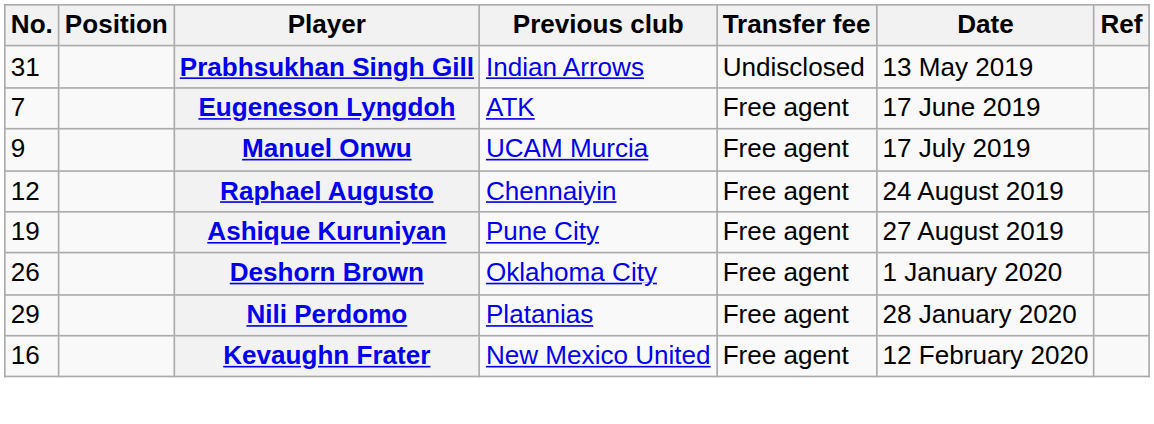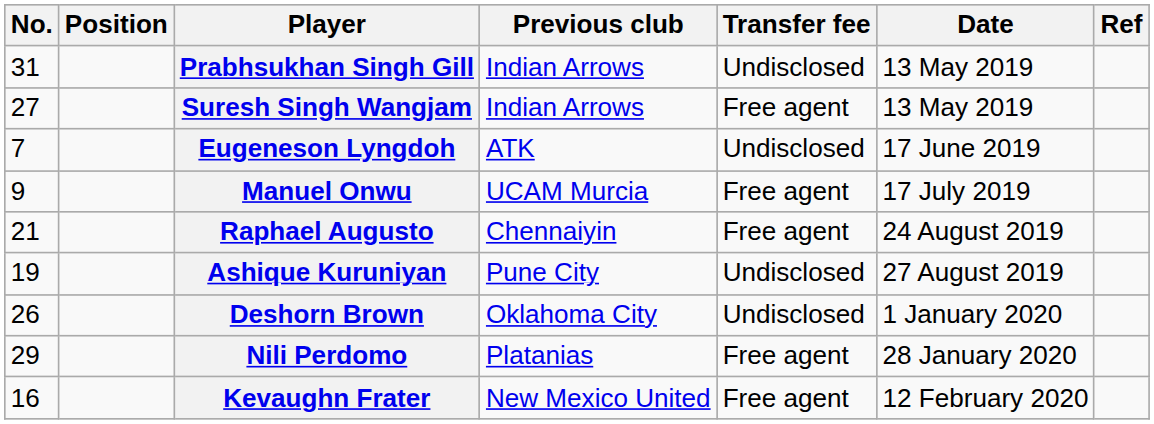+ row: 27 | Suresh Singh Wangjam | Indian Arrows | Free agent | 13 May 2019
Eugeneson Lyngdoh | Transfer fee: Free agent -> Undisclosed
Raphael Augusto | No.: 12 -> 21
Ashique Kuruniyan | Transfer fee: Free agent -> Undisclosed
Deshorn Brown | Transfer fee: Free agent -> Undisclosed
